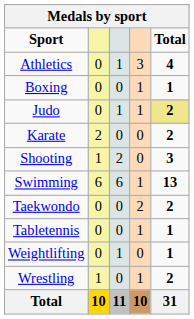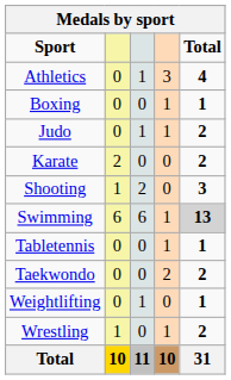Judo | Total: khaki background -> no background
Swimming | Total: no background -> lightgrey background
rows swapped: Taekwondo <-> Tabletennis
